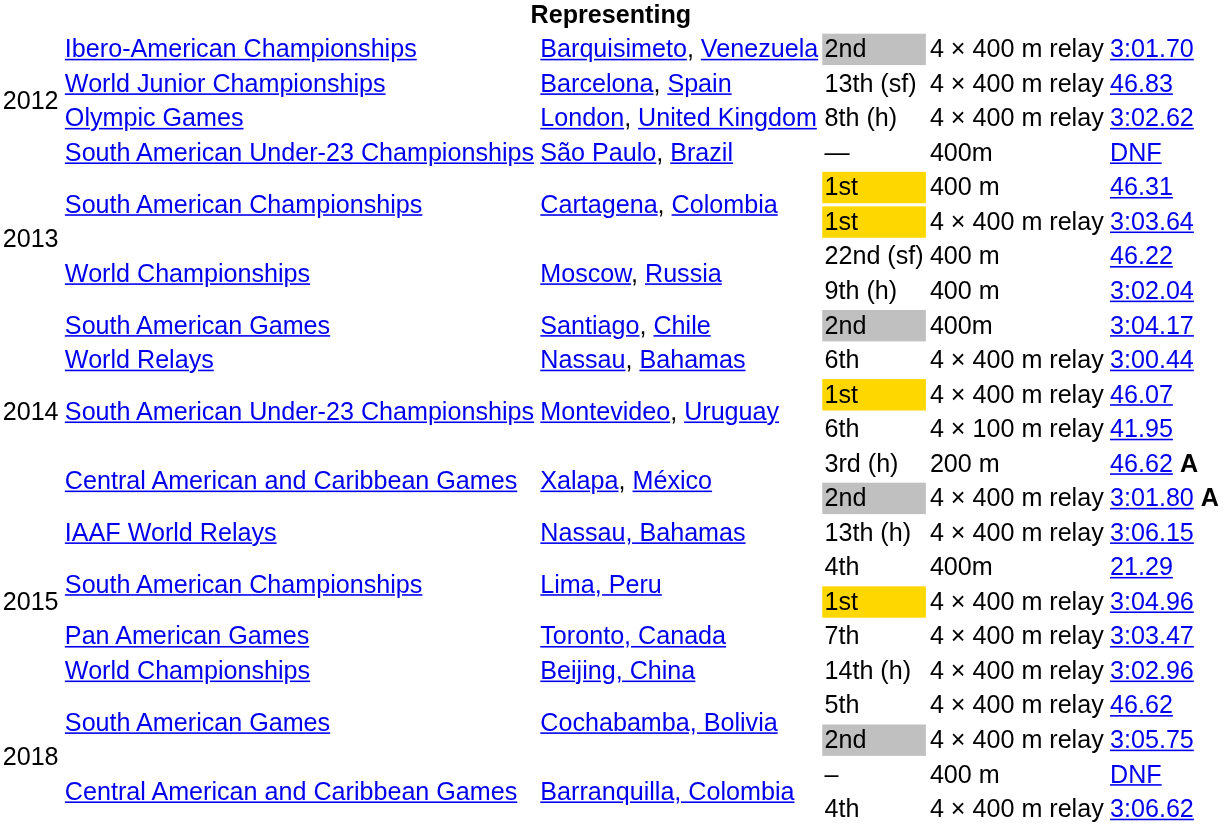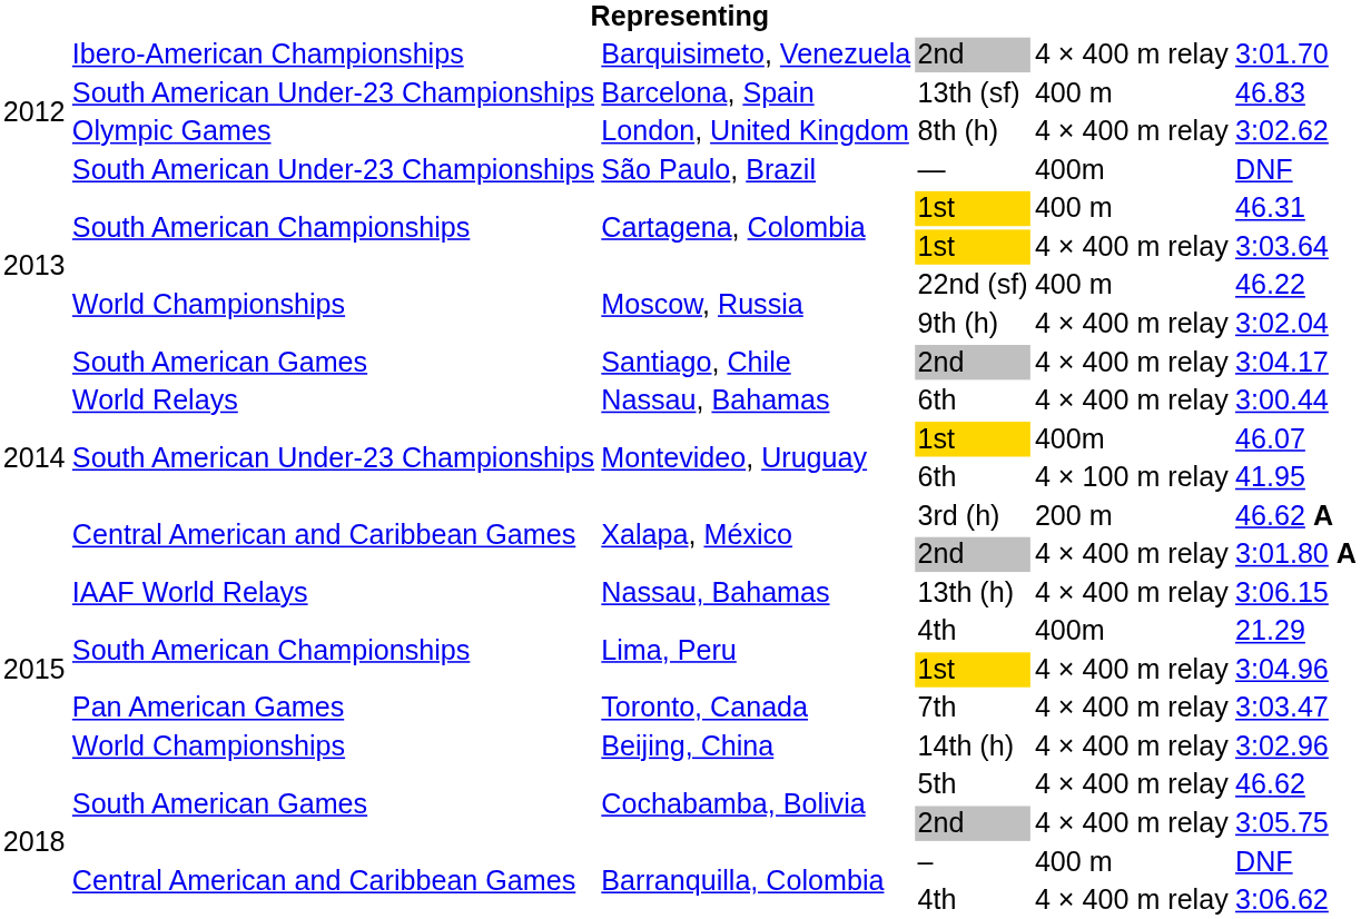Barcelona, Spain | column 2: World Junior Championships -> South American Under-23 Championships
Barcelona, Spain | column 5: 4 × 400 m relay -> 400 m
Moscow, Russia / 9th (h) | column 5: 400 m -> 4 × 400 m relay
Santiago, Chile | column 5: 400m -> 4 × 400 m relay
Montevideo, Uruguay / 1st | column 5: 4 × 400 m relay -> 400m
